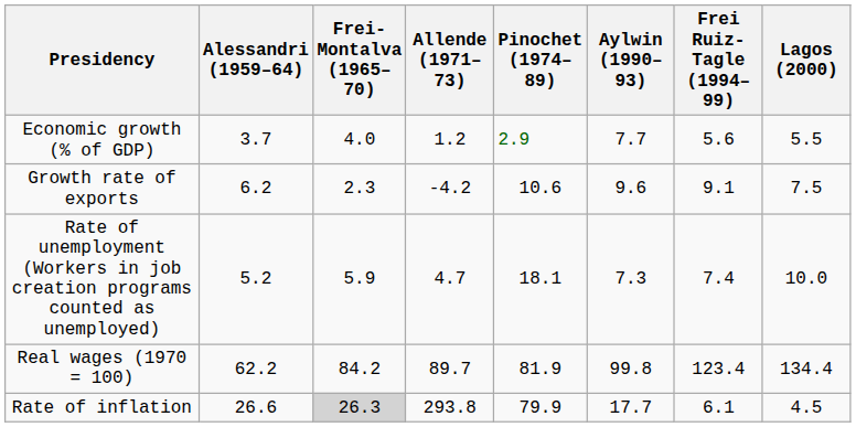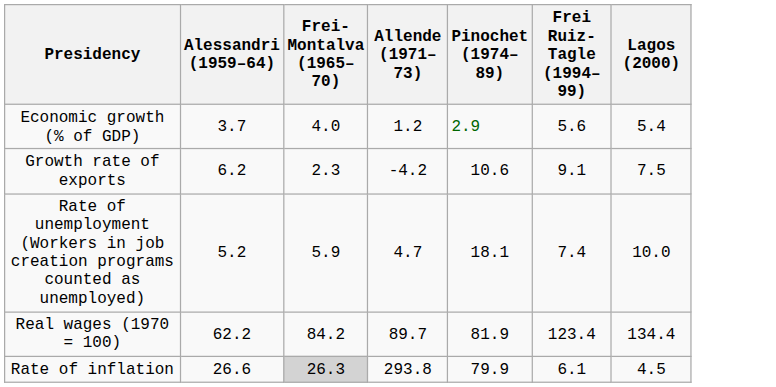- column: Aylwin (1990–93) | 7.7 | 9.6 | 7.3 | 99.8 | 17.7
Economic growth (% of GDP) | Lagos (2000): 5.5 -> 5.4
